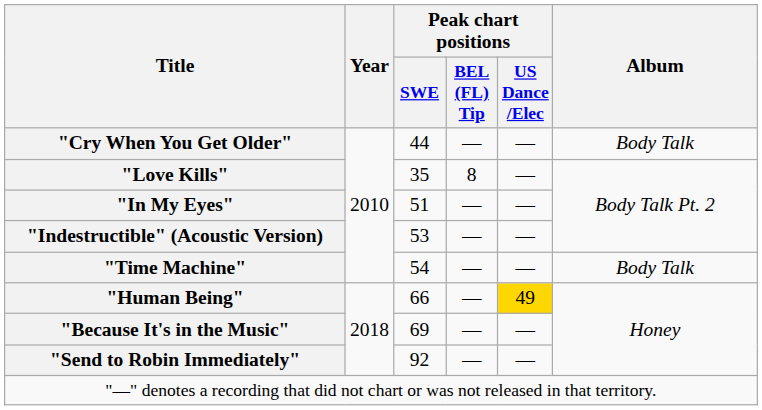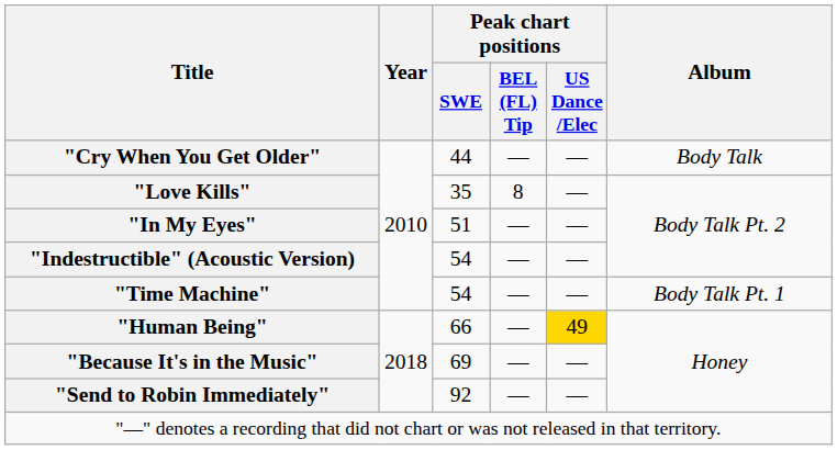"Indestructible" (Acoustic Version) | Peak chart positions / SWE: 53 -> 54
"Time Machine" | Album: Body Talk -> Body Talk Pt. 1
